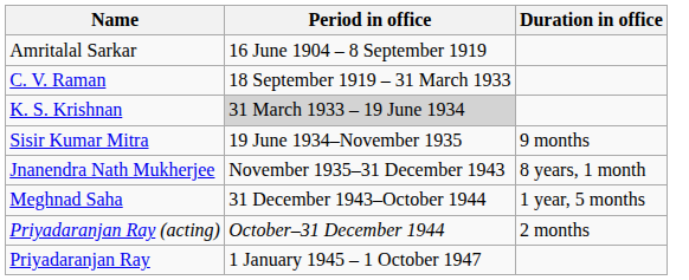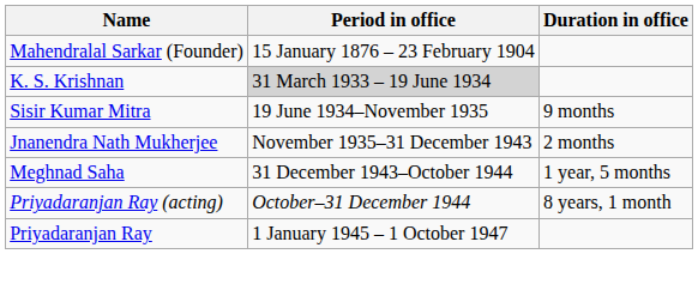+ row: Mahendralal Sarkar (Founder) | 15 January 1876 – 23 February 1904
- row: Amritalal Sarkar | 16 June 1904 – 8 September 1919
- row: C. V. Raman | 18 September 1919 – 31 March 1933
Jnanendra Nath Mukherjee | Duration in office: 8 years, 1 month -> 2 months
Priyadaranjan Ray (acting) | Duration in office: 2 months -> 8 years, 1 month
